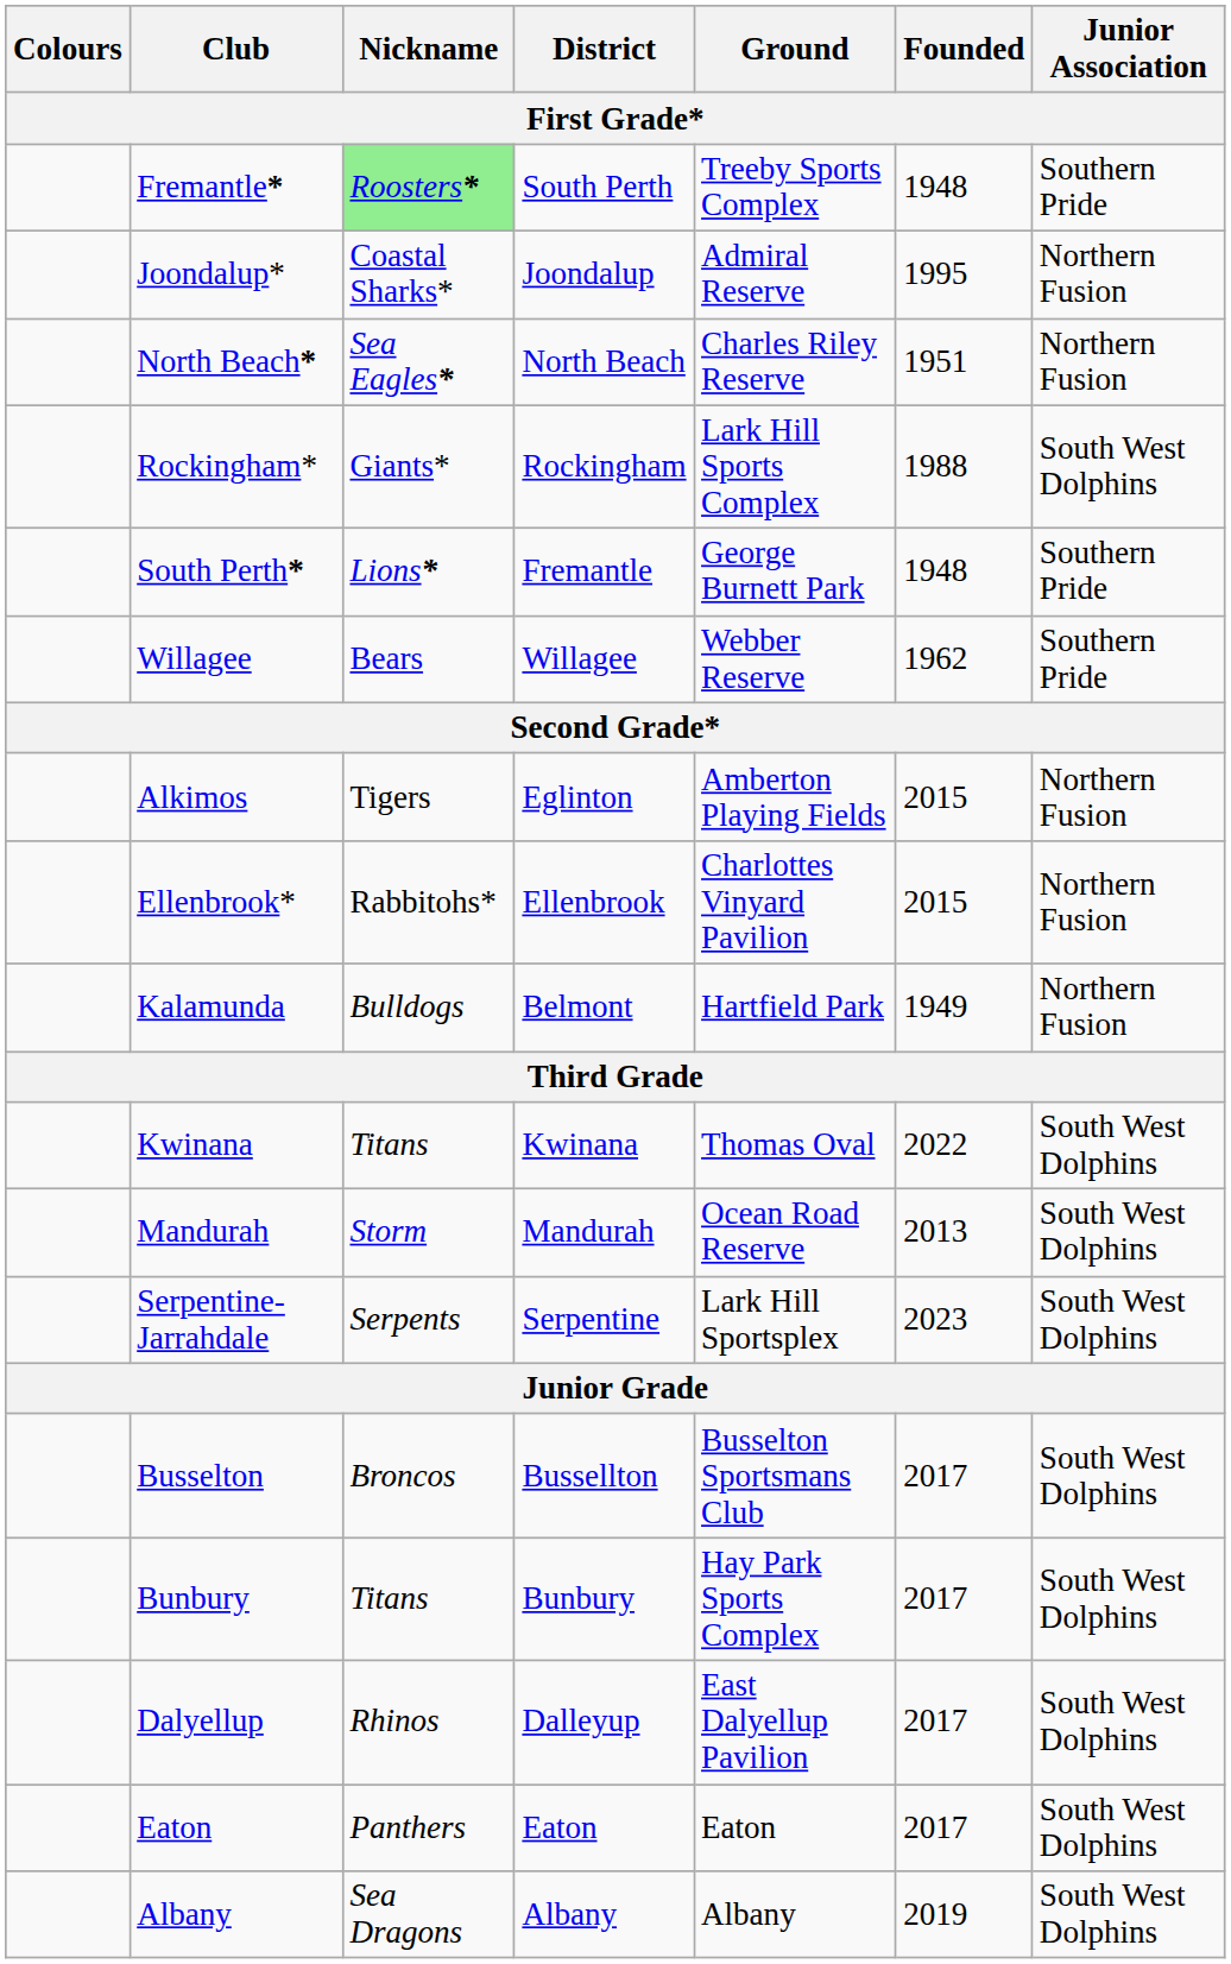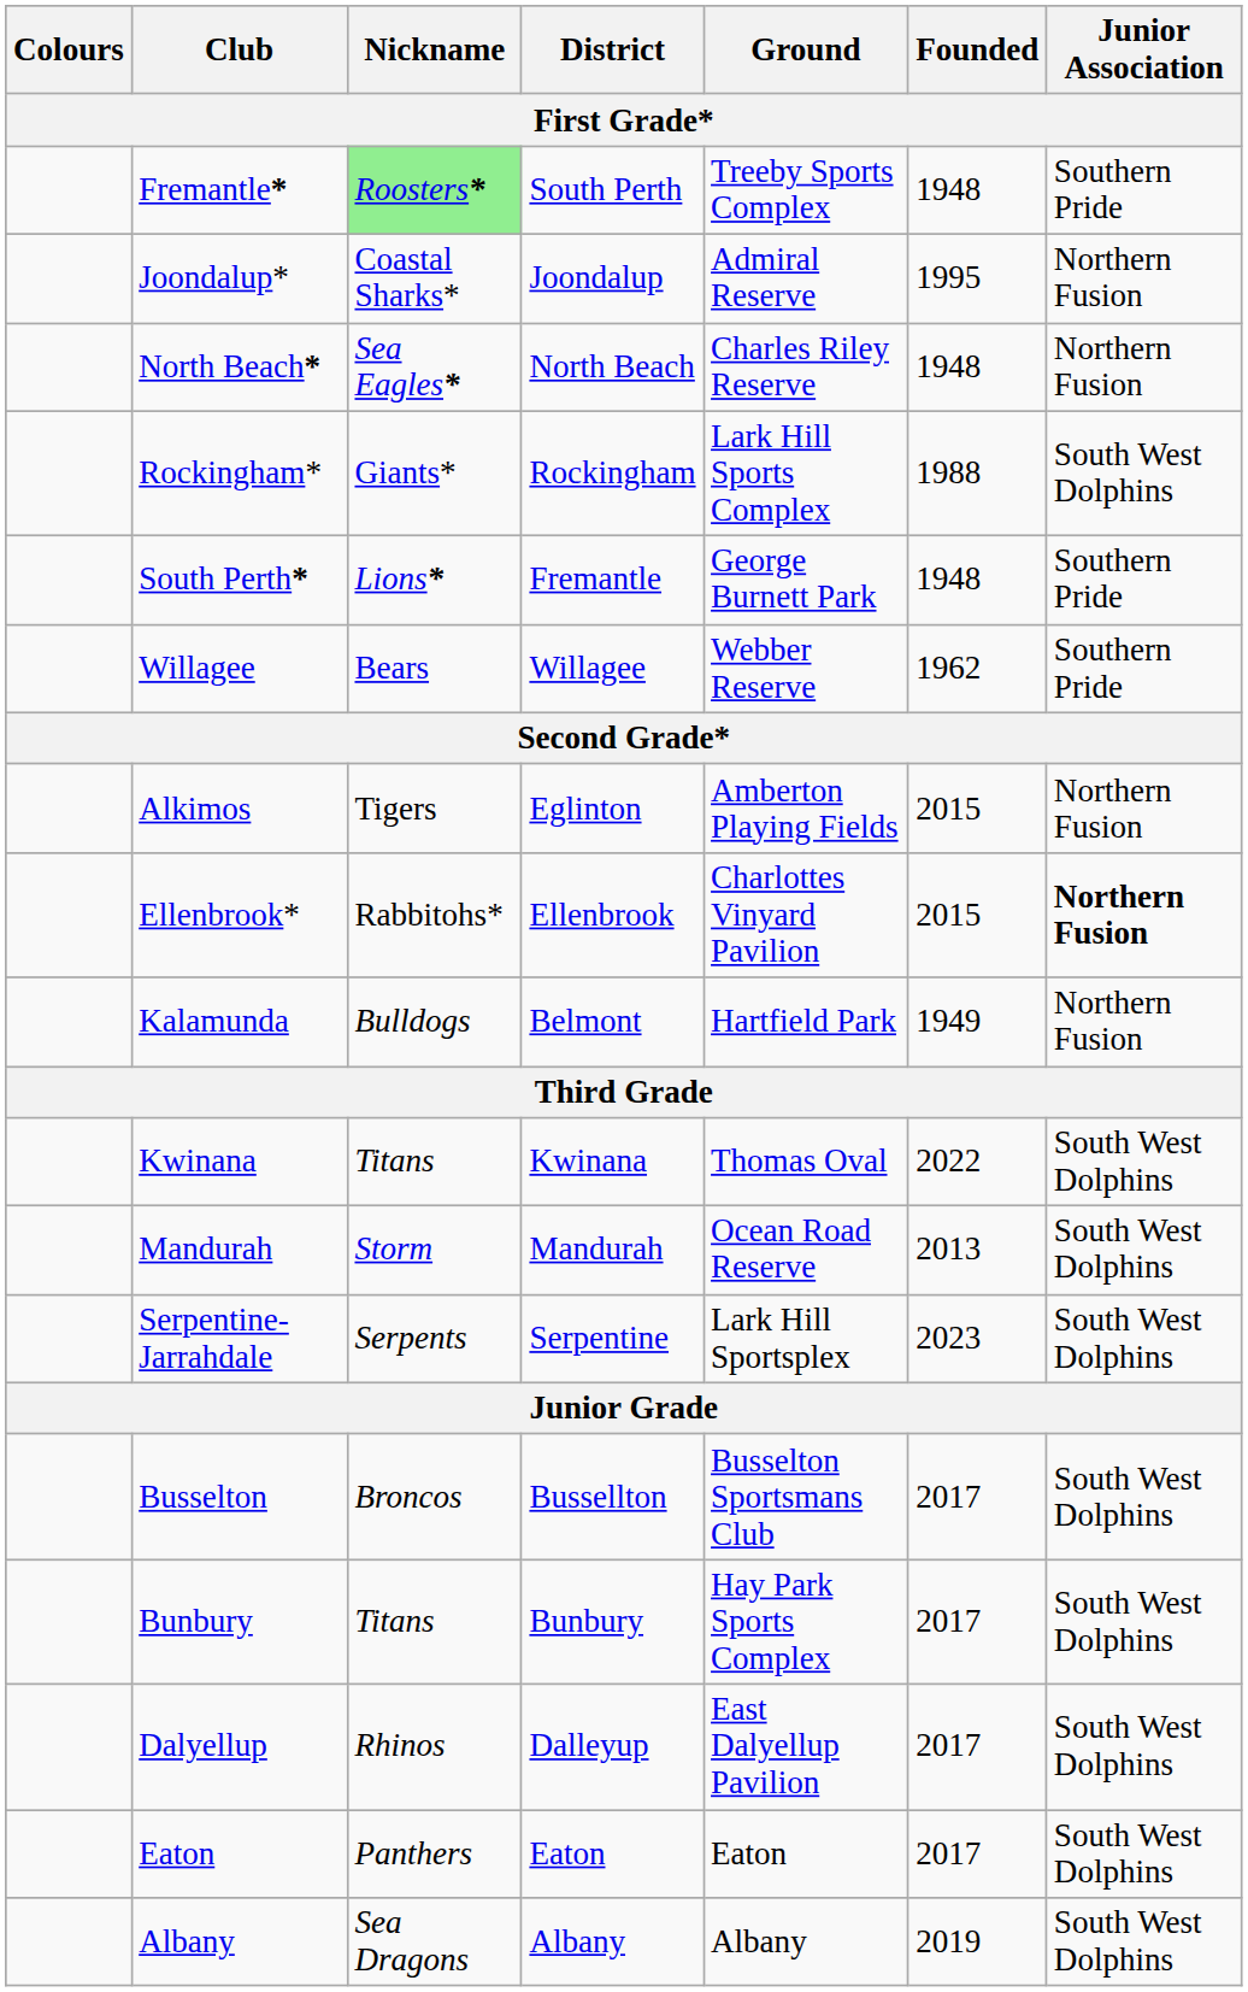North Beach* | Founded: 1951 -> 1948
Ellenbrook* | Junior Association: normal -> bold
